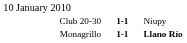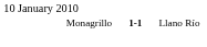- row: Club 20-30 | 1-1 | Niupy
Monagrillo | column 3: bold -> normal
